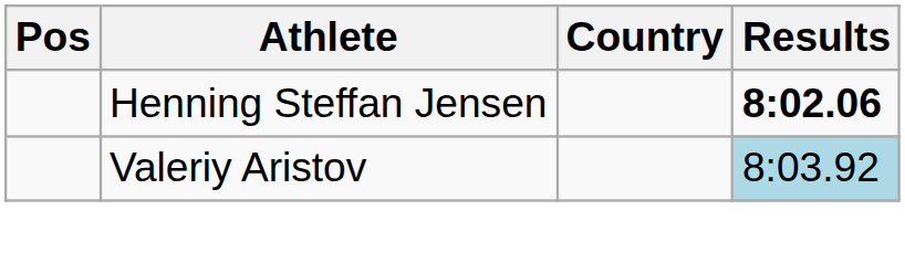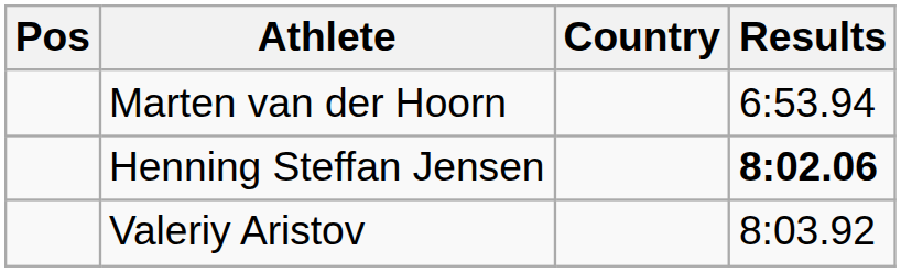+ row: Marten van der Hoorn | 6:53.94
Valeriy Aristov | Results: lightblue background -> no background
